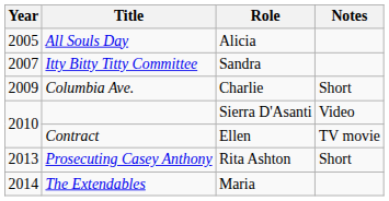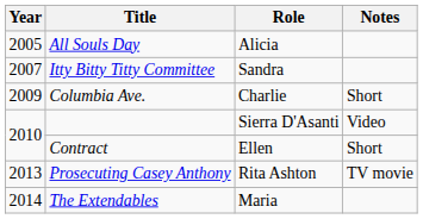Contract | Notes: TV movie -> Short
Prosecuting Casey Anthony | Notes: Short -> TV movie
